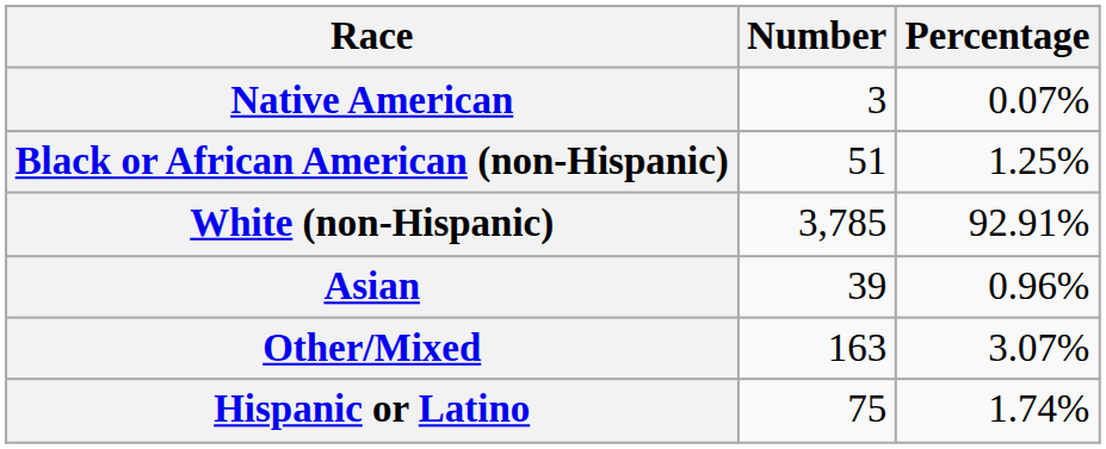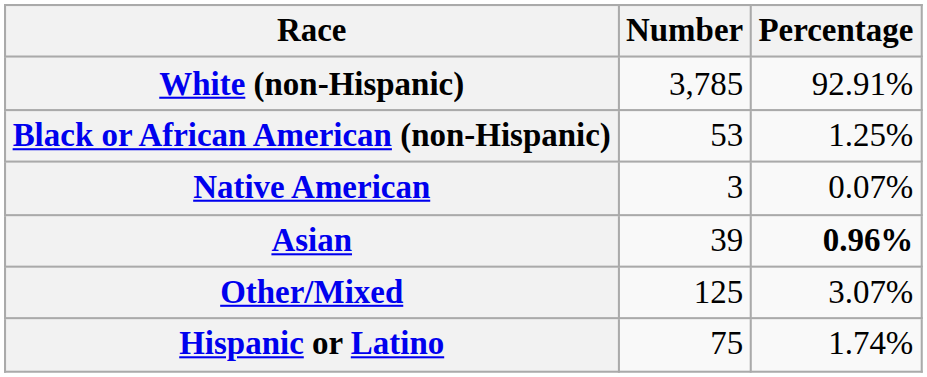rows swapped: White (non-Hispanic) <-> Native American
Black or African American (non-Hispanic) | Number: 51 -> 53
Asian | Percentage: normal -> bold
Other/Mixed | Number: 163 -> 125
